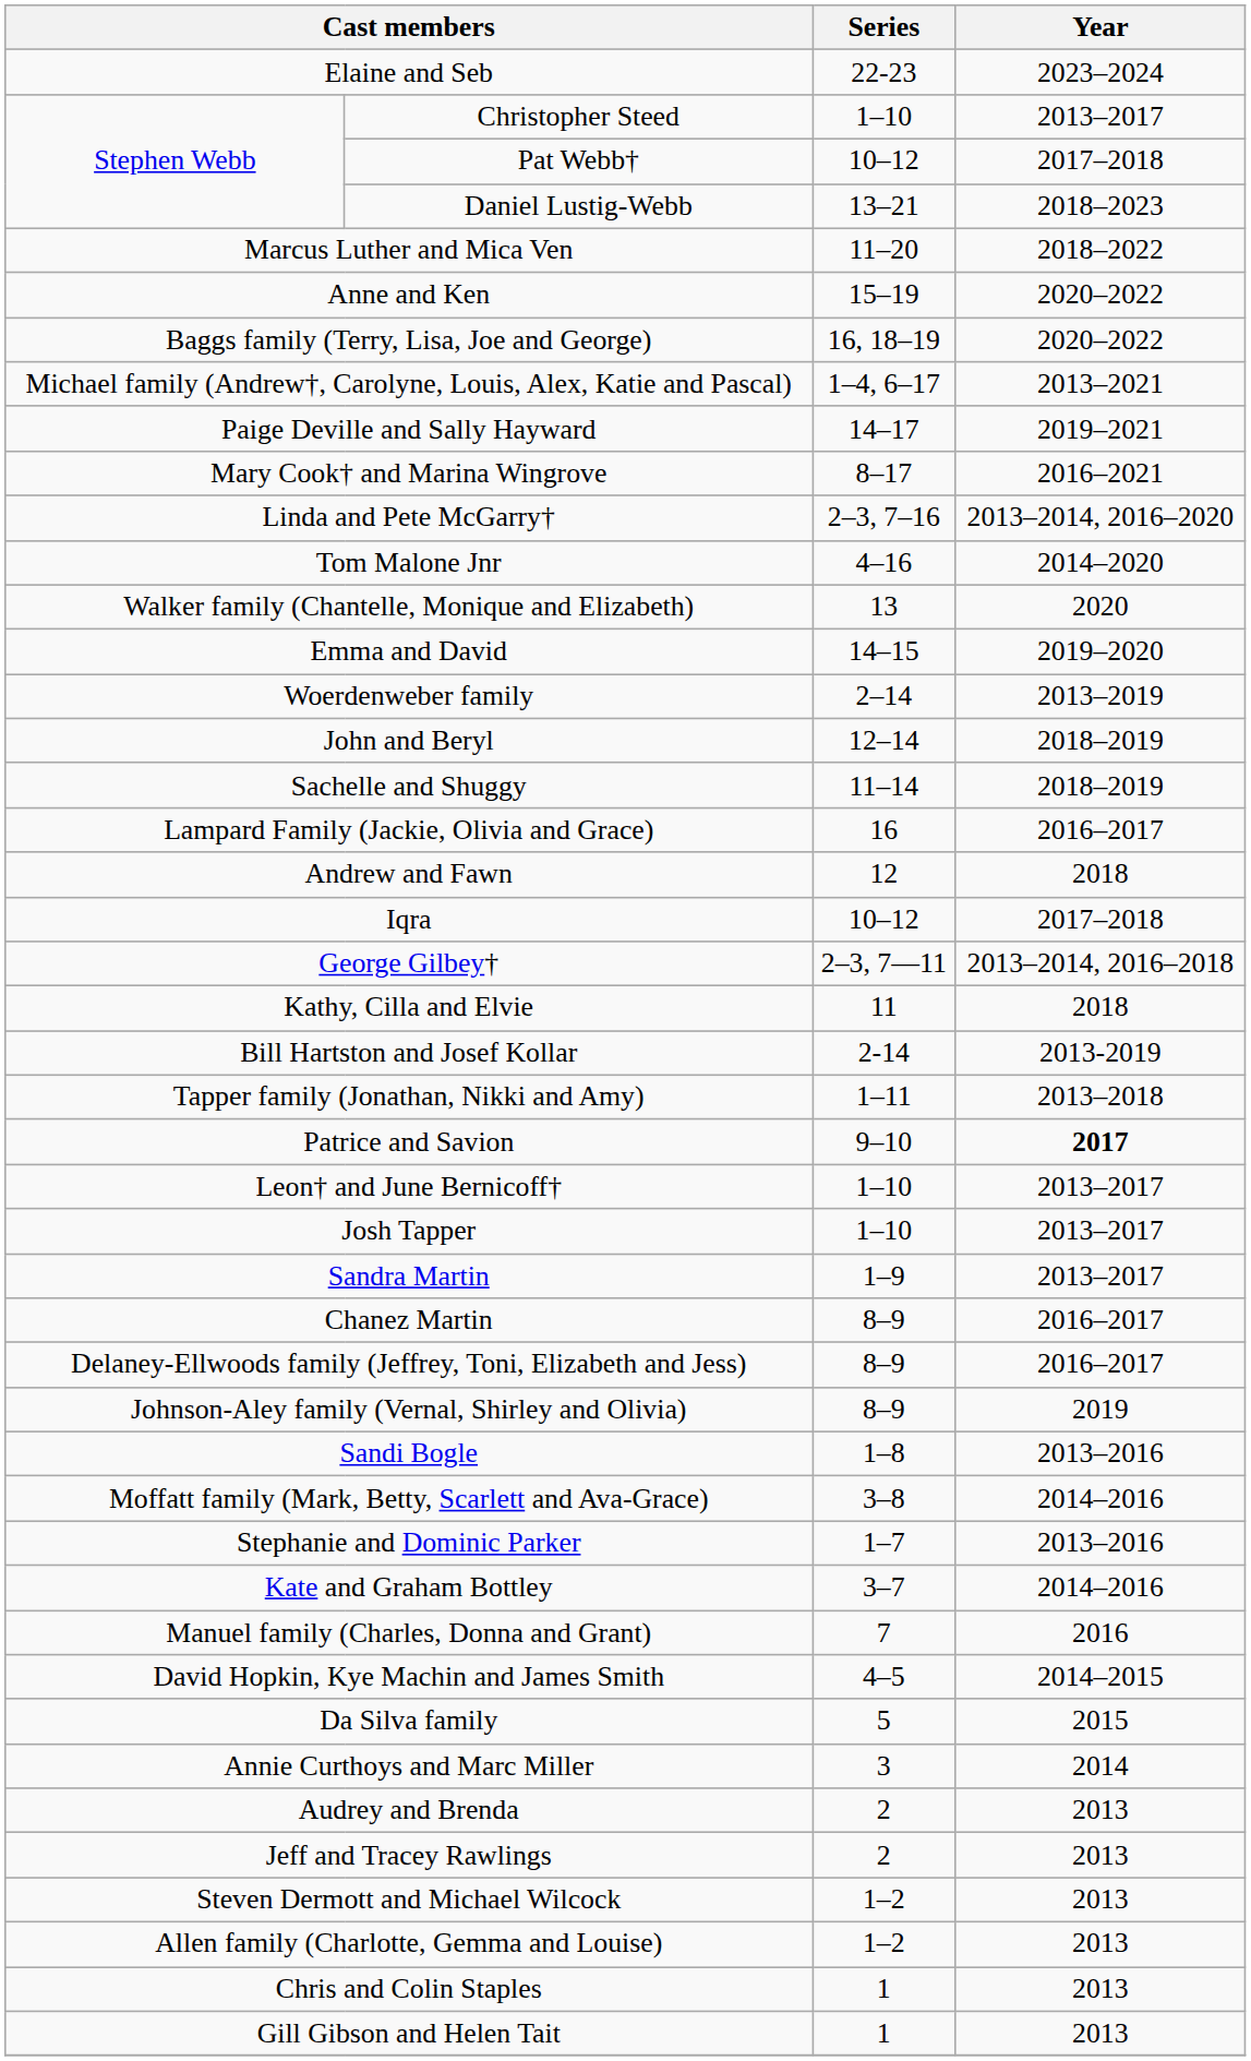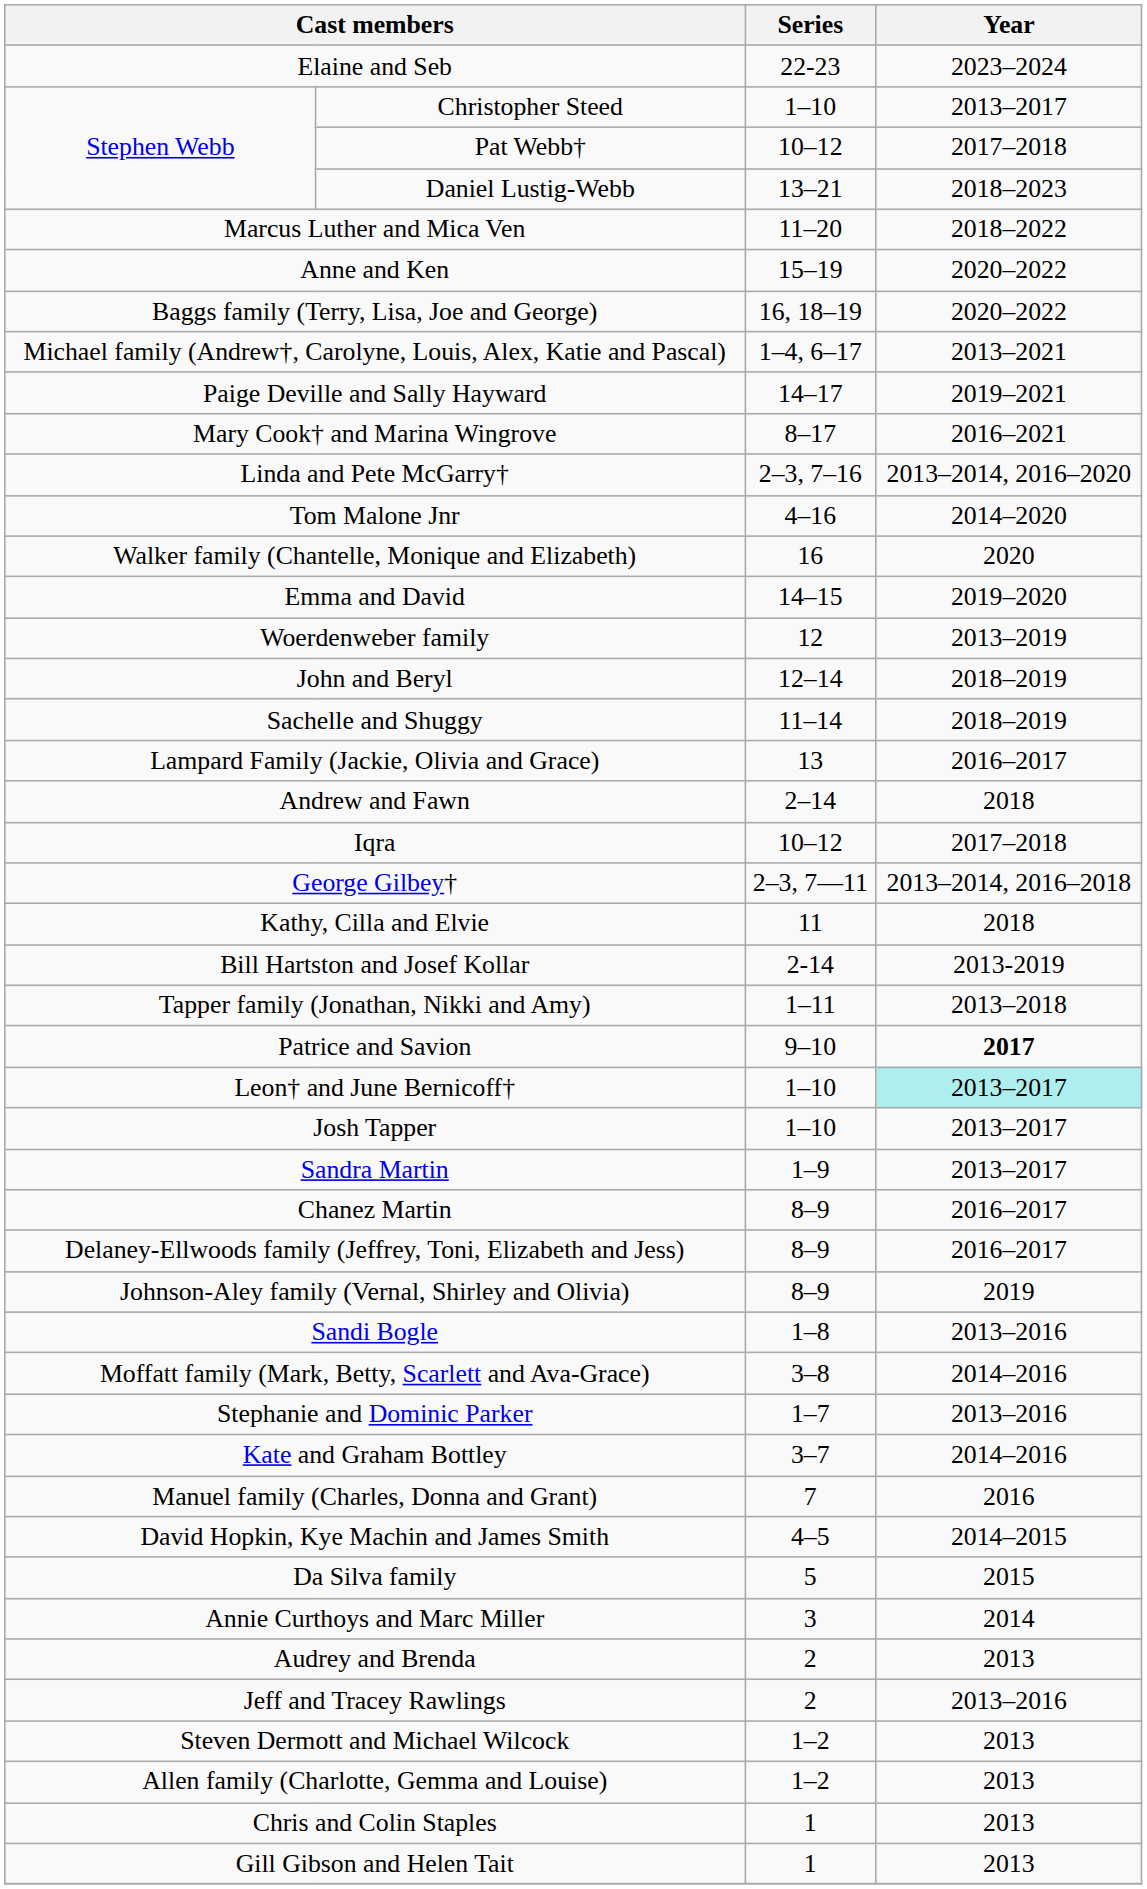Walker family (Chantelle, Monique and Elizabeth) | Series: 13 -> 16
Woerdenweber family | Series: 2–14 -> 12
Lampard Family (Jackie, Olivia and Grace) | Series: 16 -> 13
Andrew and Fawn | Series: 12 -> 2–14
Leon† and June Bernicoff† | Year: no background -> paleturquoise background
Jeff and Tracey Rawlings | Year: 2013 -> 2013–2016
